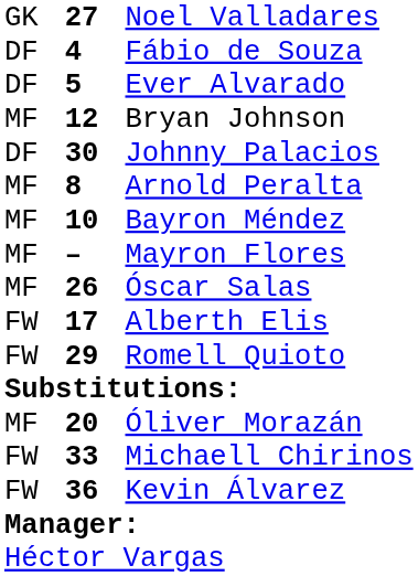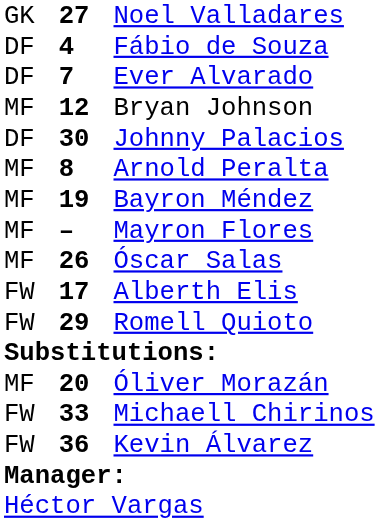Ever Alvarado | column 2: 5 -> 7
Bayron Méndez | column 2: 10 -> 19
